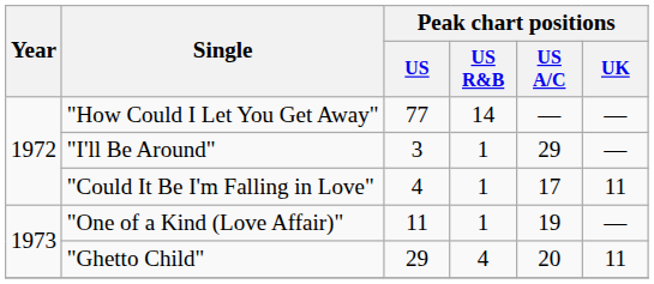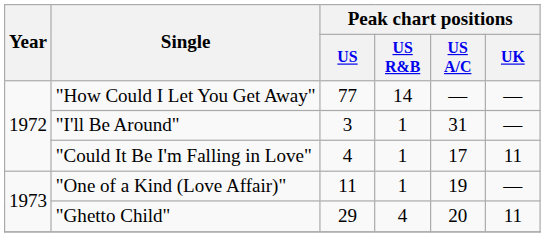"I'll Be Around" | Peak chart positions / US A/C: 29 -> 31
